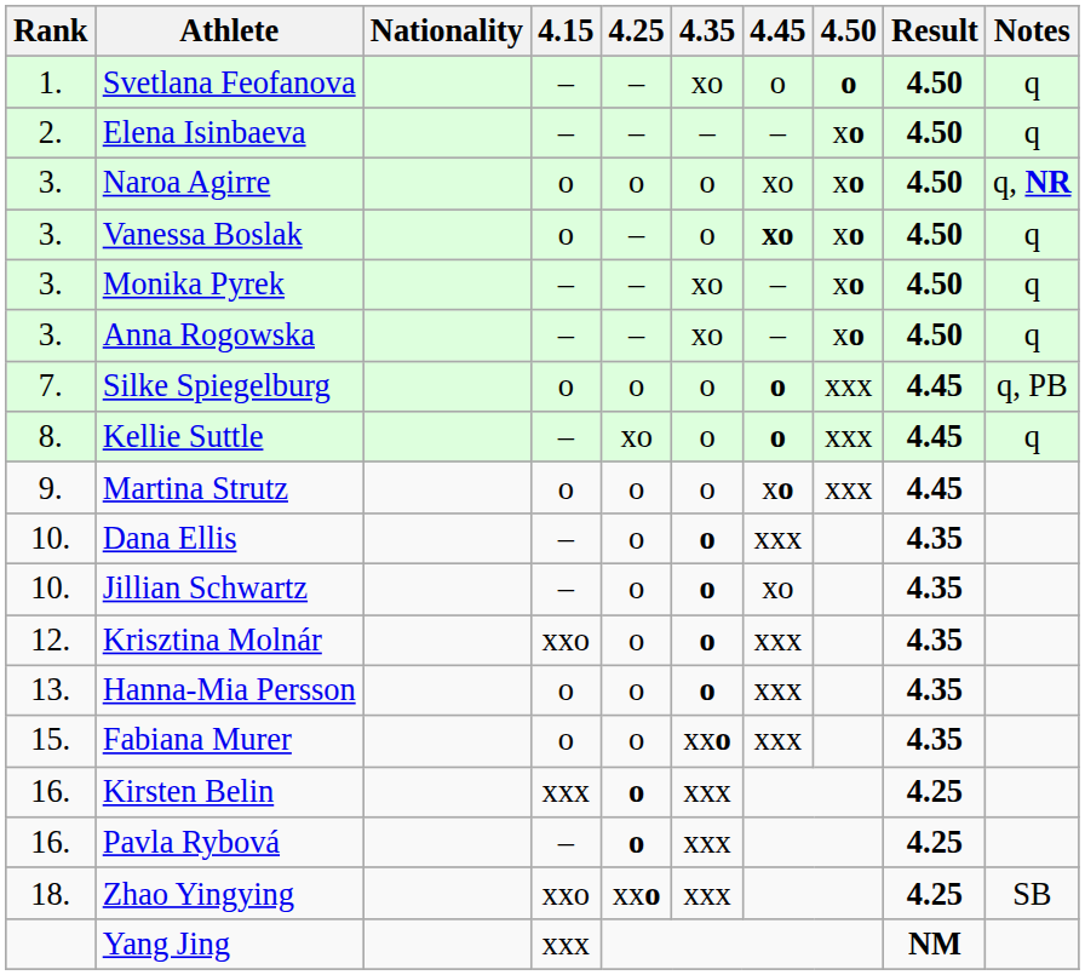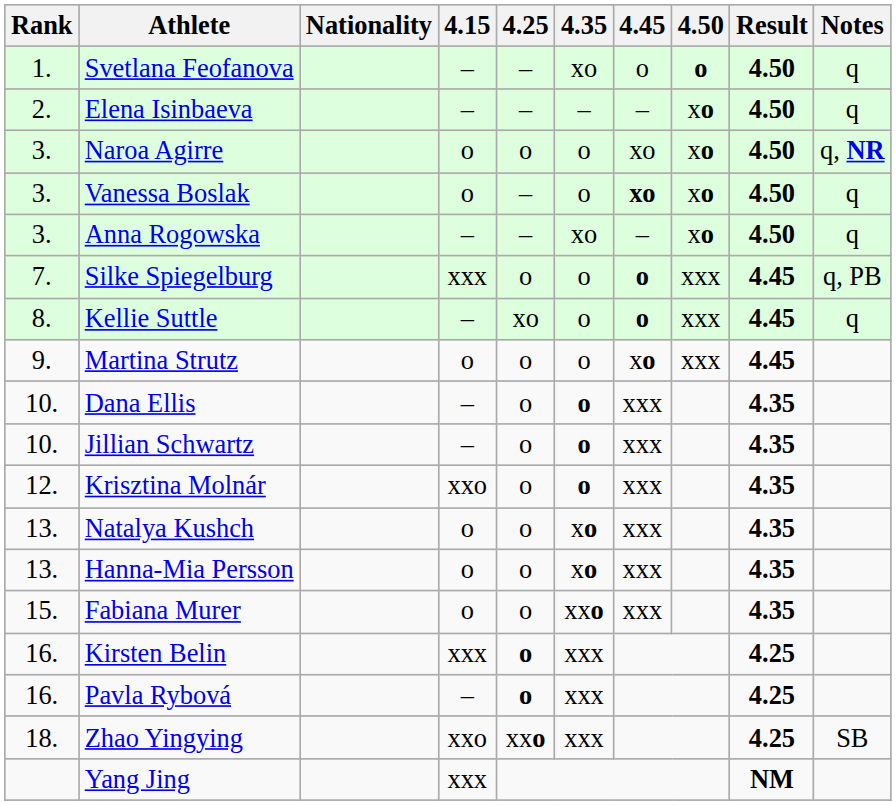- row: 3. | Monika Pyrek | – | – | xo | – | xo | 4.50 | q
Silke Spiegelburg | 4.15: o -> xxx
Jillian Schwartz | 4.45: xo -> xxx
+ row: 13. | Natalya Kushch | o | o | xo | xxx | 4.35
Hanna-Mia Persson | 4.35: o -> xo
